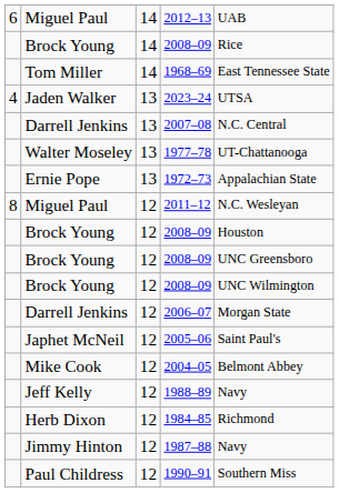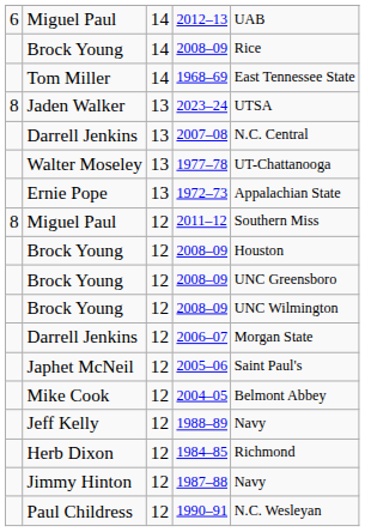2023–24 | column 1: 4 -> 8
2011–12 | column 5: N.C. Wesleyan -> Southern Miss
1990–91 | column 5: Southern Miss -> N.C. Wesleyan
